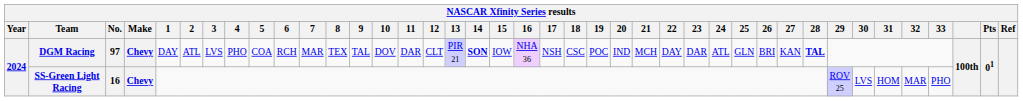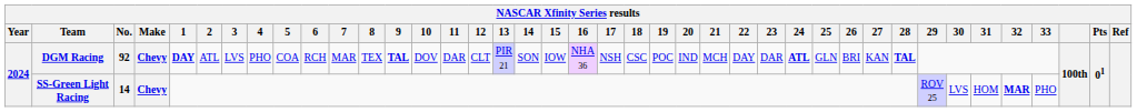DGM Racing | No.: 97 -> 92
DGM Racing | 1: normal -> bold
DGM Racing | 9: normal -> bold
DGM Racing | 14: bold -> normal
DGM Racing | 24: normal -> bold
SS-Green Light Racing | No.: 16 -> 14
SS-Green Light Racing | 32: normal -> bold
